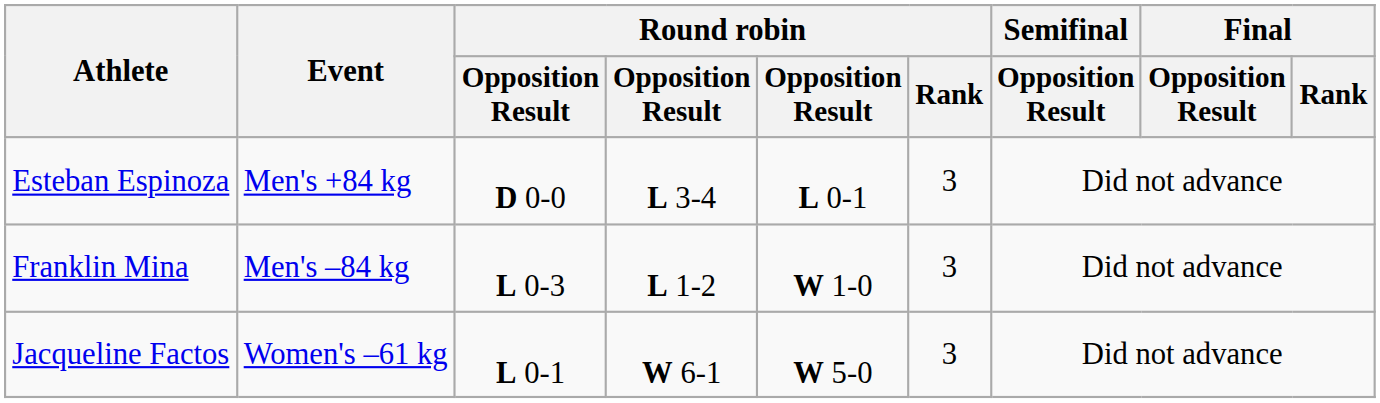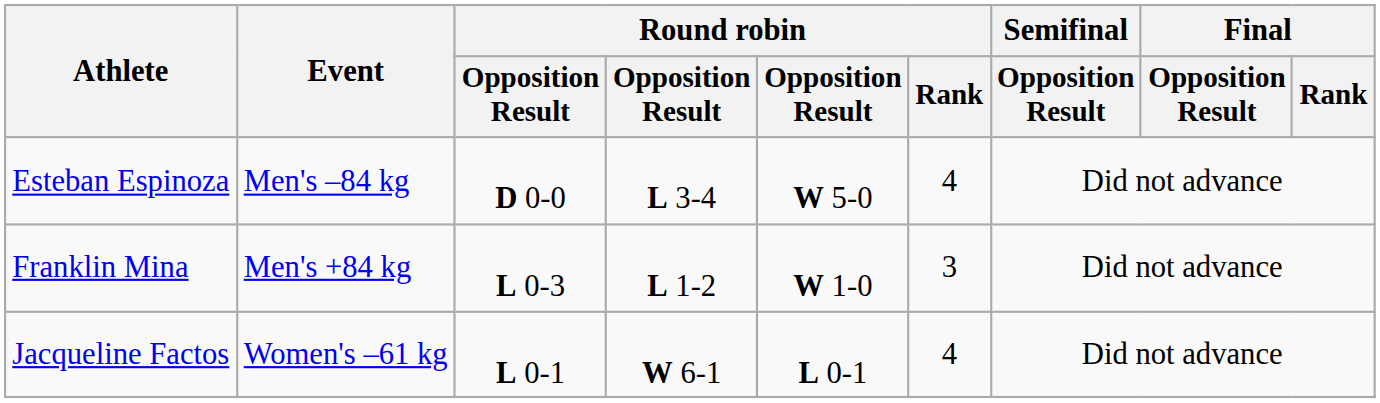Esteban Espinoza | Event: Men's +84 kg -> Men's –84 kg
Esteban Espinoza | column 5: L 0-1 -> W 5-0
Esteban Espinoza | Round robin / Rank: 3 -> 4
Franklin Mina | Event: Men's –84 kg -> Men's +84 kg
Jacqueline Factos | column 5: W 5-0 -> L 0-1
Jacqueline Factos | Round robin / Rank: 3 -> 4
